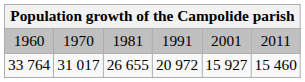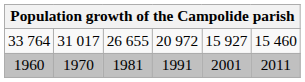rows swapped: 1960 <-> 33 764
